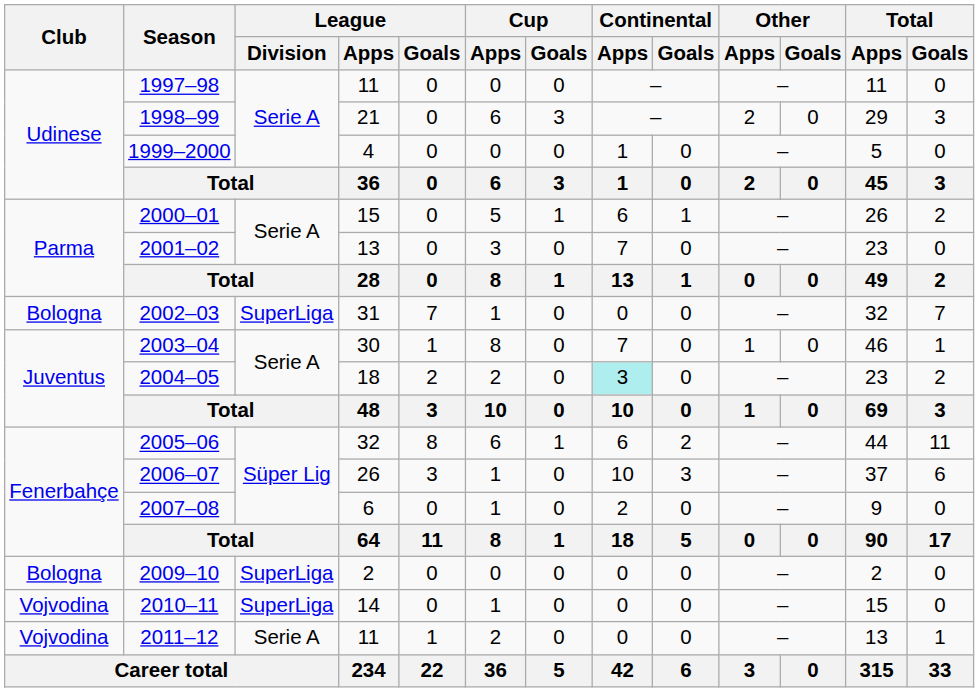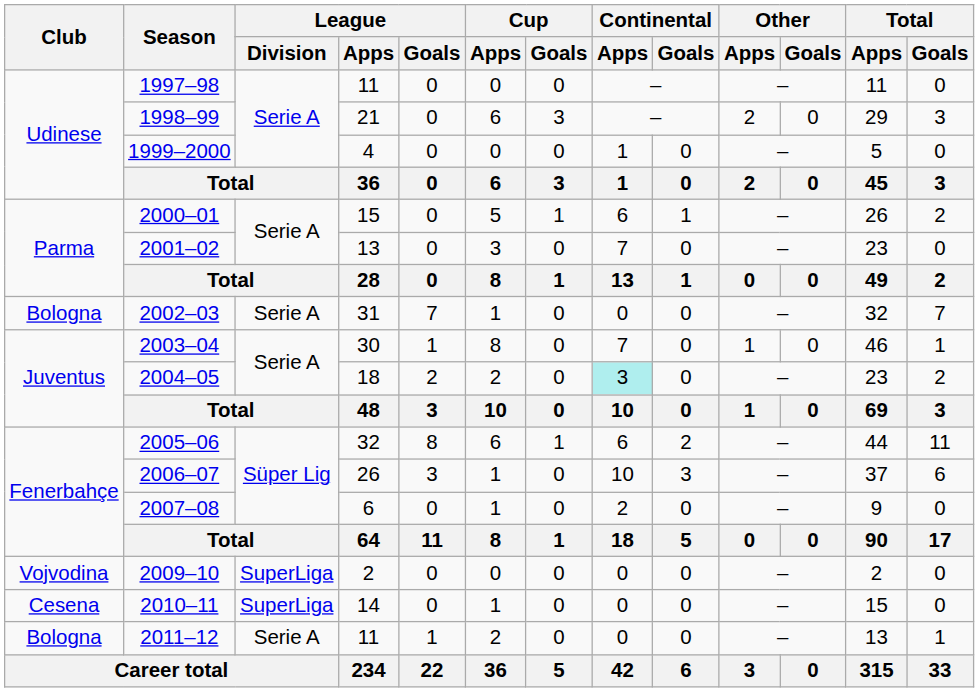2002–03 | League / Division: SuperLiga -> Serie A
2009–10 | Club: Bologna -> Vojvodina
2010–11 | Club: Vojvodina -> Cesena
2011–12 | Club: Vojvodina -> Bologna
